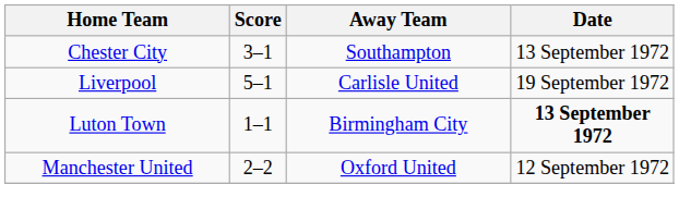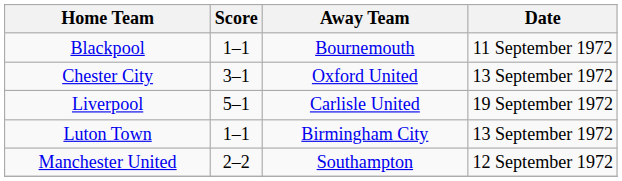+ row: Blackpool | 1–1 | Bournemouth | 11 September 1972
Chester City | Away Team: Southampton -> Oxford United
Luton Town | Date: bold -> normal
Manchester United | Away Team: Oxford United -> Southampton
